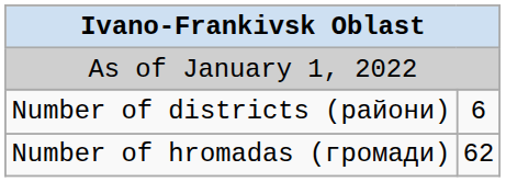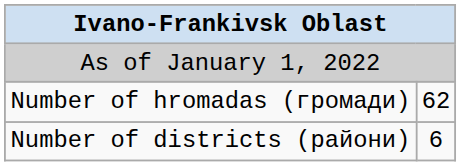rows swapped: Number of districts (райони) <-> Number of hromadas (громади)
